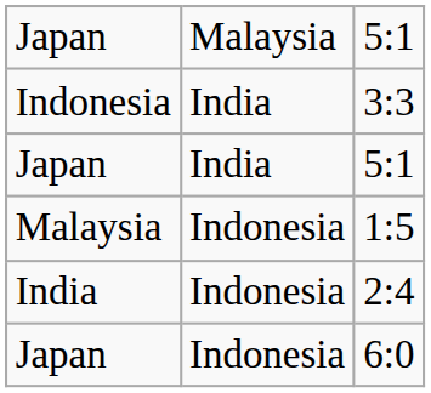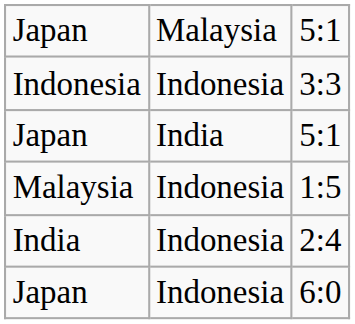3:3 | column 2: India -> Indonesia
